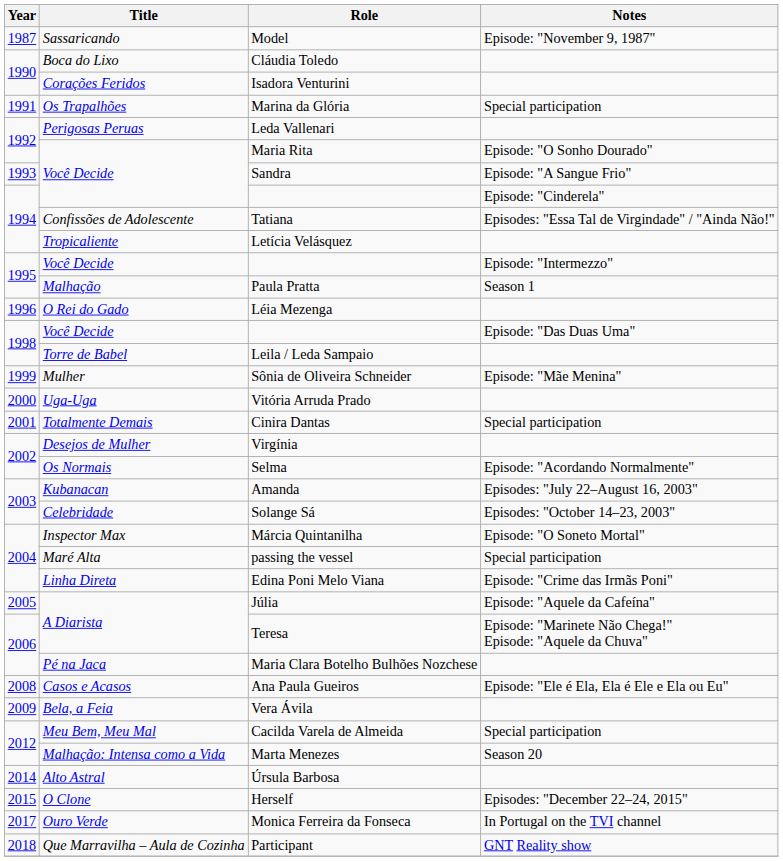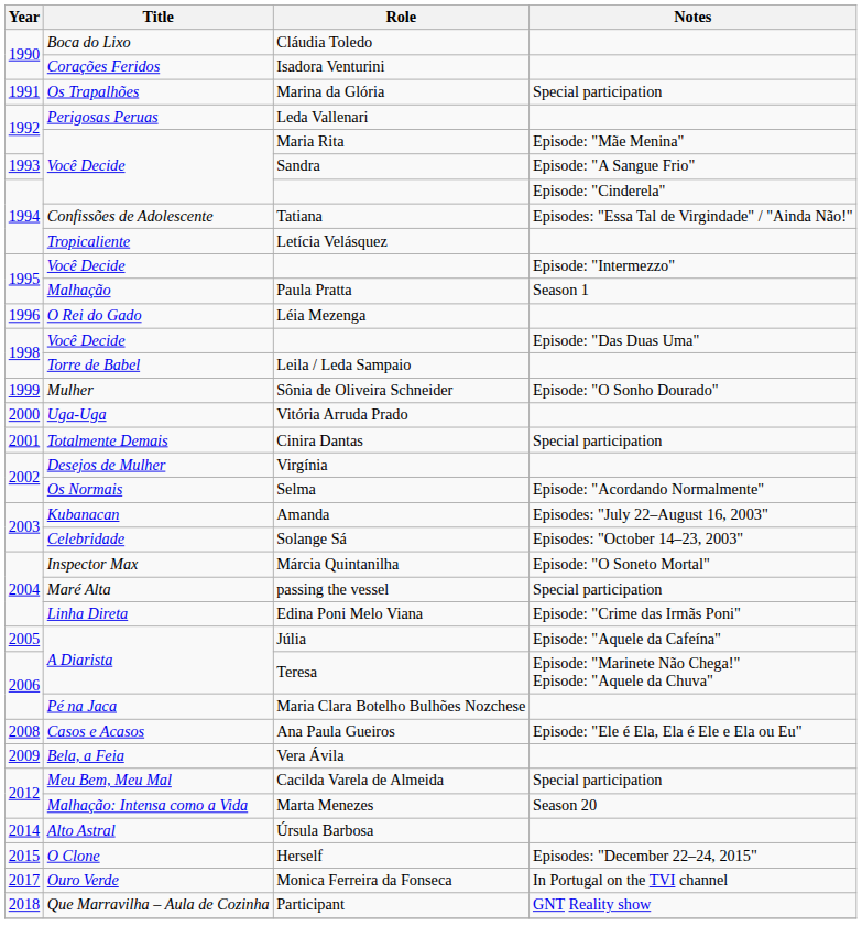- row: 1987 | Sassaricando | Model | Episode: "November 9, 1987"
Maria Rita | Notes: Episode: "O Sonho Dourado" -> Episode: "Mãe Menina"
Sônia de Oliveira Schneider | Notes: Episode: "Mãe Menina" -> Episode: "O Sonho Dourado"
